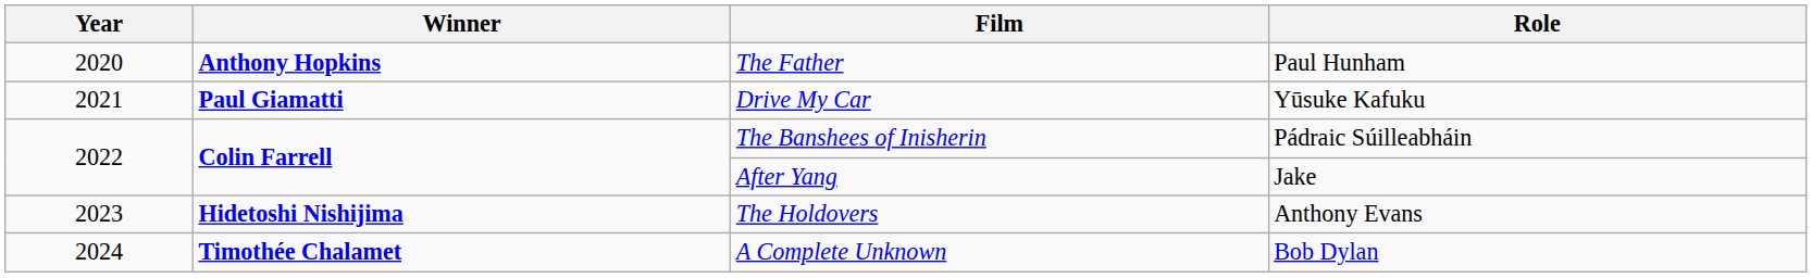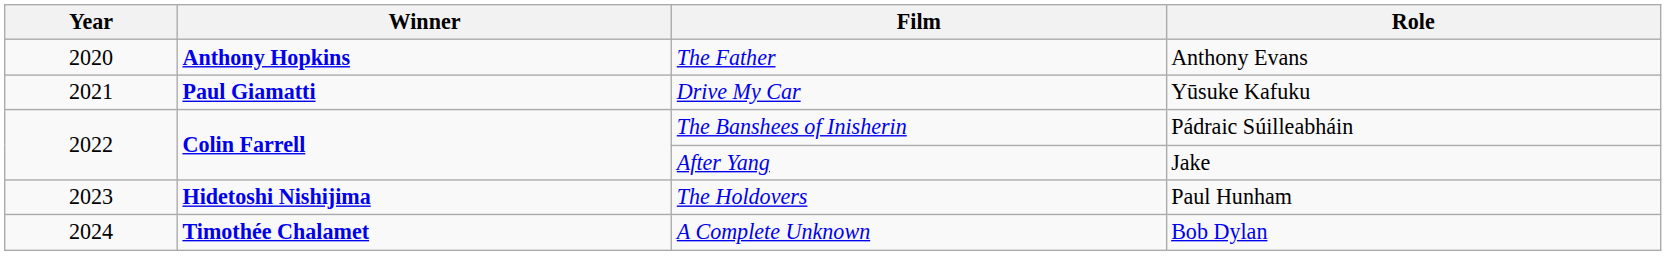The Father | Role: Paul Hunham -> Anthony Evans
The Holdovers | Role: Anthony Evans -> Paul Hunham
